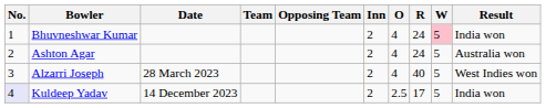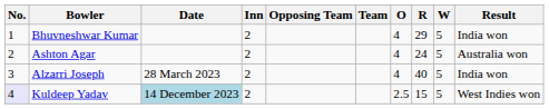columns swapped: Team <-> Inn
Bhuvneshwar Kumar | R: 24 -> 29
Bhuvneshwar Kumar | W: pink background -> no background
Alzarri Joseph | Result: West Indies won -> India won
Kuldeep Yadav | Date: no background -> lightblue background
Kuldeep Yadav | R: 17 -> 15
Kuldeep Yadav | Result: India won -> West Indies won
